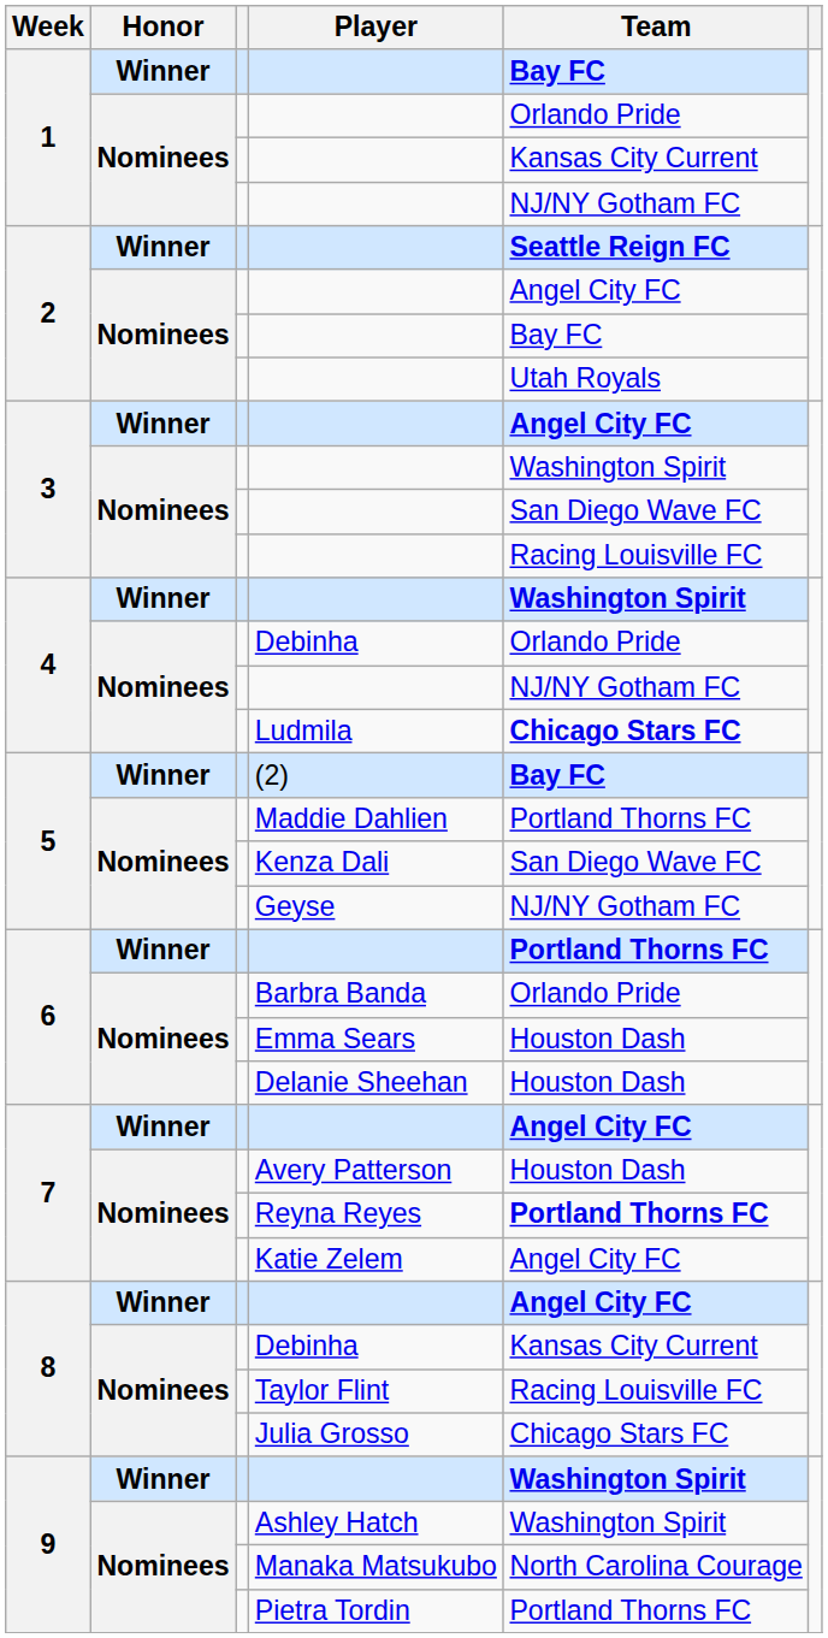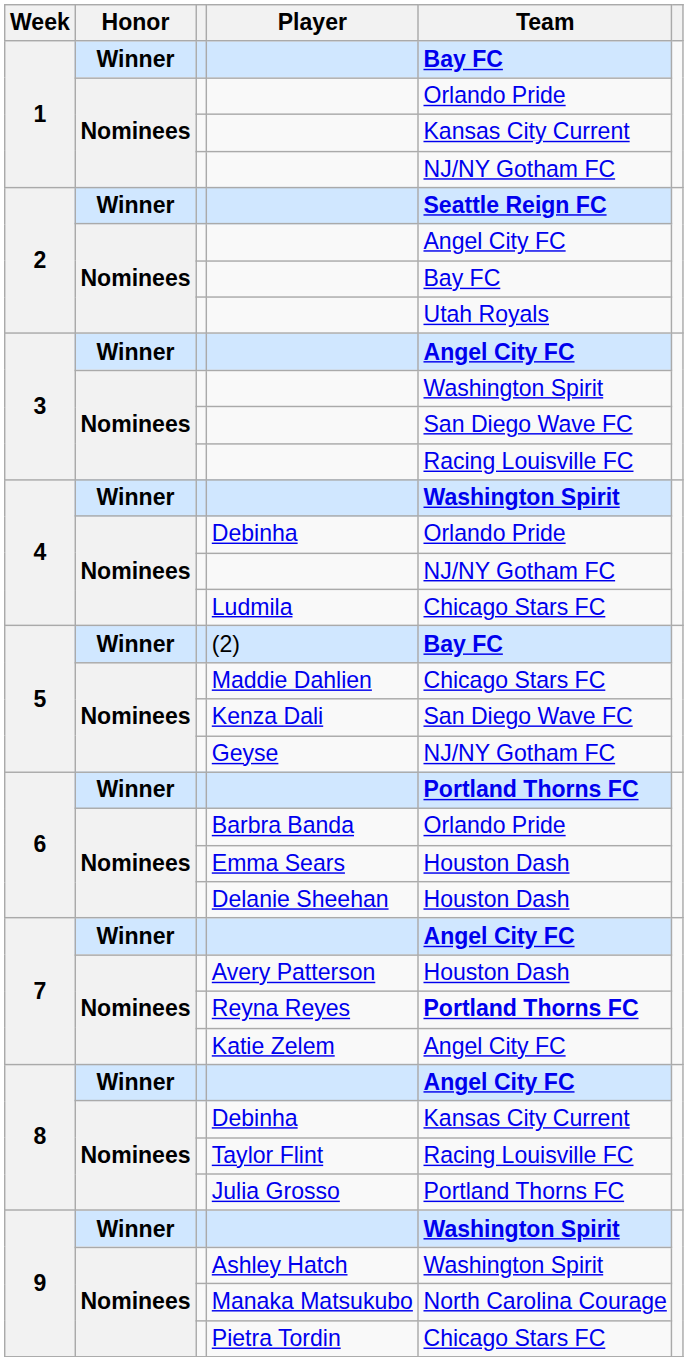Ludmila | Team: bold -> normal
Maddie Dahlien | Team: Portland Thorns FC -> Chicago Stars FC
Julia Grosso | Team: Chicago Stars FC -> Portland Thorns FC
Pietra Tordin | Team: Portland Thorns FC -> Chicago Stars FC
